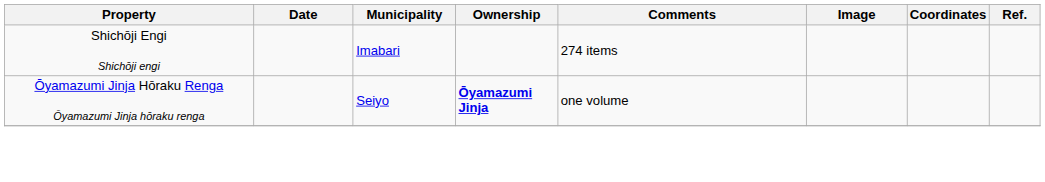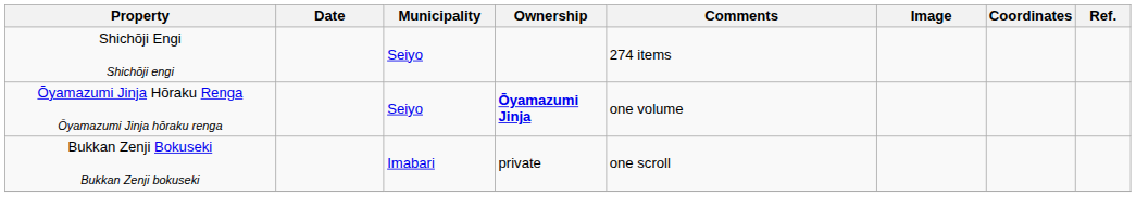Shichōji Engi Shichōji engi | Municipality: Imabari -> Seiyo
+ row: Bukkan Zenji Bokuseki Bukkan Zenji bokuseki | Imabari | private | one scroll
